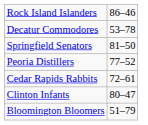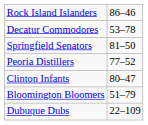- row: Cedar Rapids Rabbits | 72–61
+ row: Dubuque Dubs | 22–109
